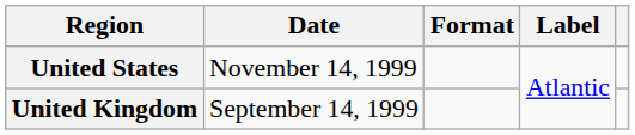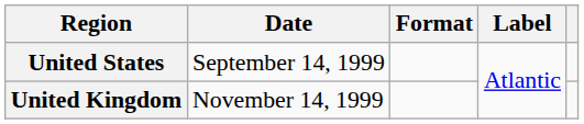United States | Date: November 14, 1999 -> September 14, 1999
United Kingdom | Date: September 14, 1999 -> November 14, 1999
